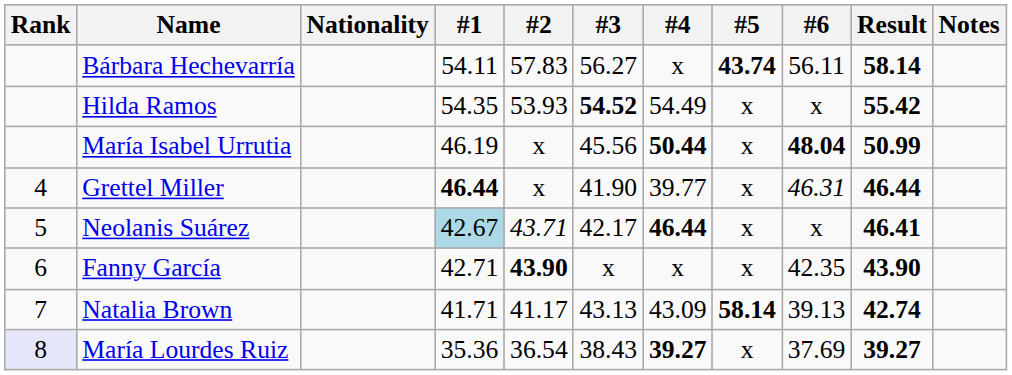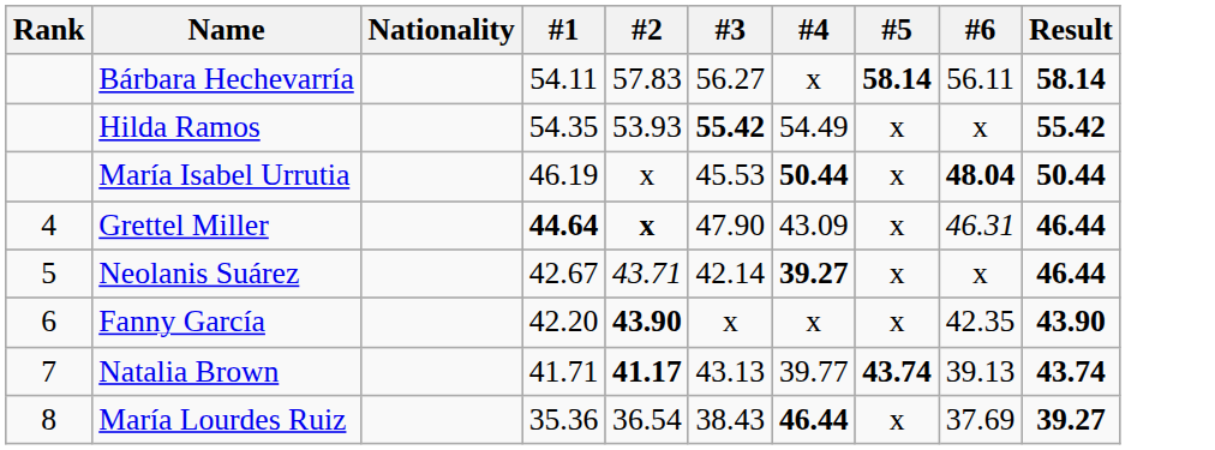- column: Notes
Bárbara Hechevarría | #5: 43.74 -> 58.14
Hilda Ramos | #3: 54.52 -> 55.42
María Isabel Urrutia | #3: 45.56 -> 45.53
María Isabel Urrutia | Result: 50.99 -> 50.44
Grettel Miller | #1: 46.44 -> 44.64
Grettel Miller | #2: normal -> bold
Grettel Miller | #3: 41.90 -> 47.90
Grettel Miller | #4: 39.77 -> 43.09
Neolanis Suárez | #1: lightblue background -> no background
Neolanis Suárez | #3: 42.17 -> 42.14
Neolanis Suárez | #4: 46.44 -> 39.27
Neolanis Suárez | Result: 46.41 -> 46.44
Fanny García | #1: 42.71 -> 42.20
Natalia Brown | #2: normal -> bold
Natalia Brown | #4: 43.09 -> 39.77
Natalia Brown | #5: 58.14 -> 43.74
Natalia Brown | Result: 42.74 -> 43.74
María Lourdes Ruiz | Rank: lavender background -> no background
María Lourdes Ruiz | #4: 39.27 -> 46.44
